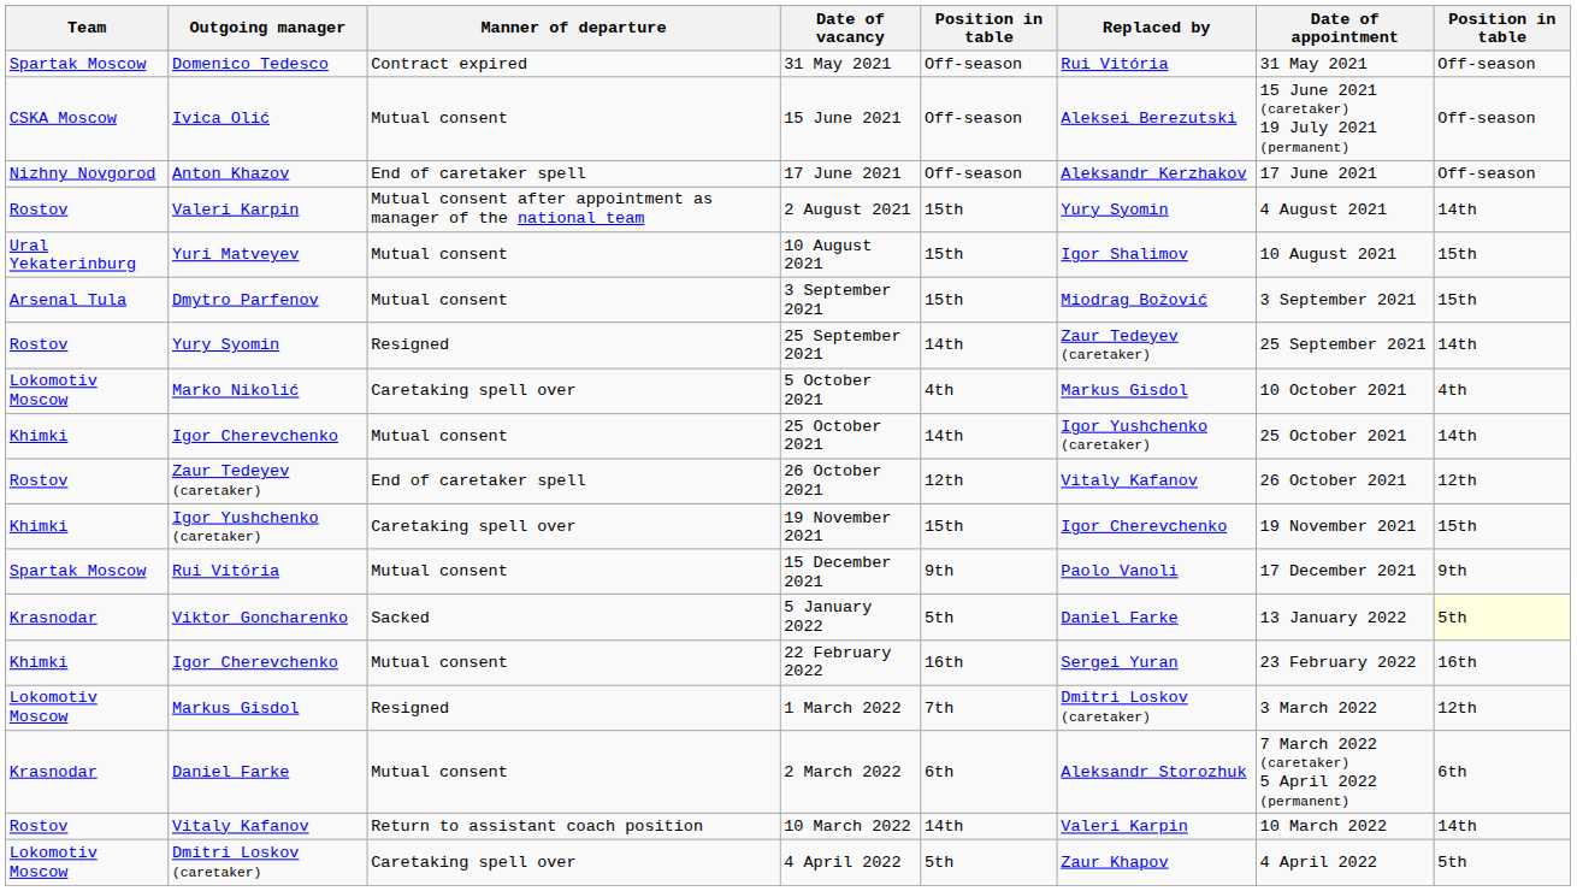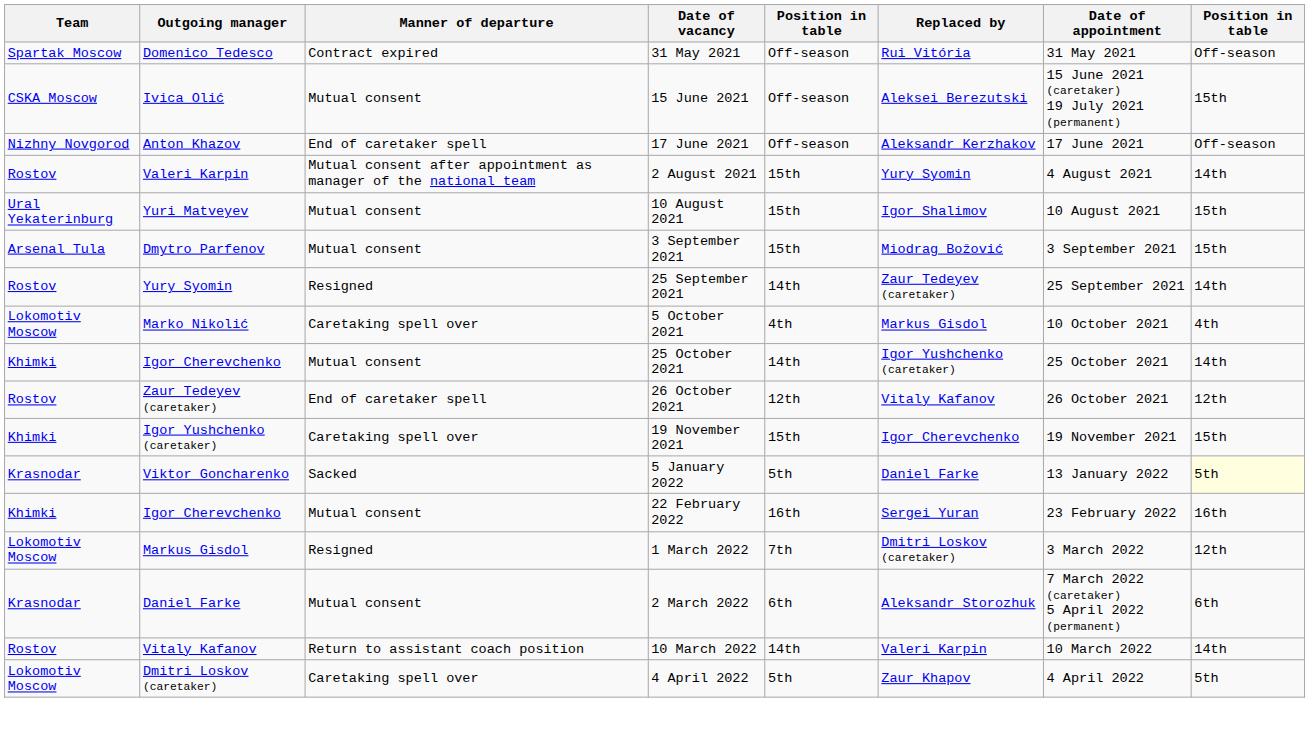15 June 2021 | column 8: Off-season -> 15th
- row: Spartak Moscow | Rui Vitória | Mutual consent | 15 December 2021 | 9th | Paolo Vanoli | 17 December 2021 | 9th
